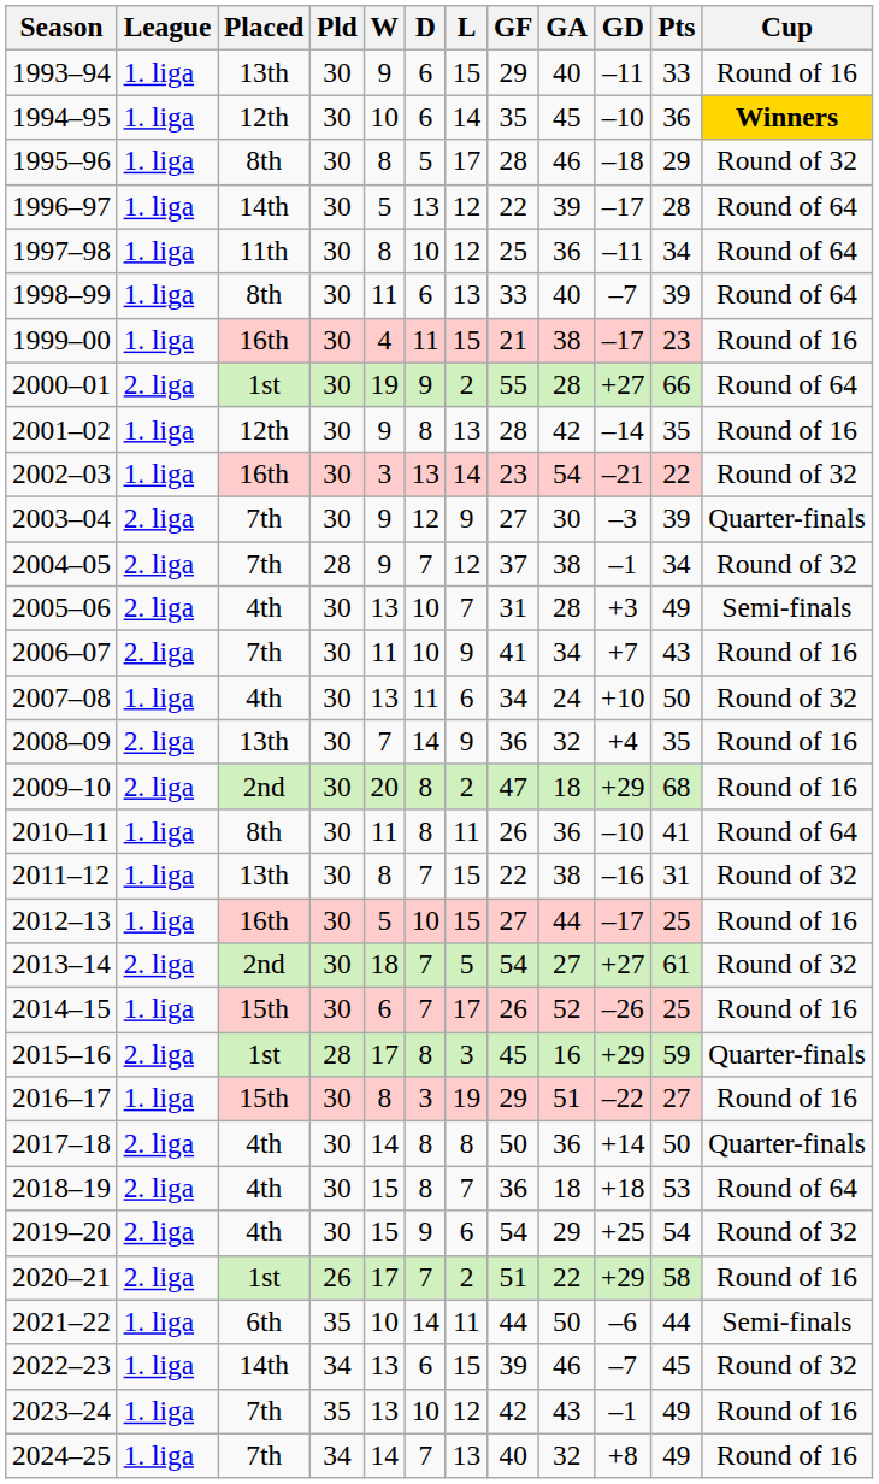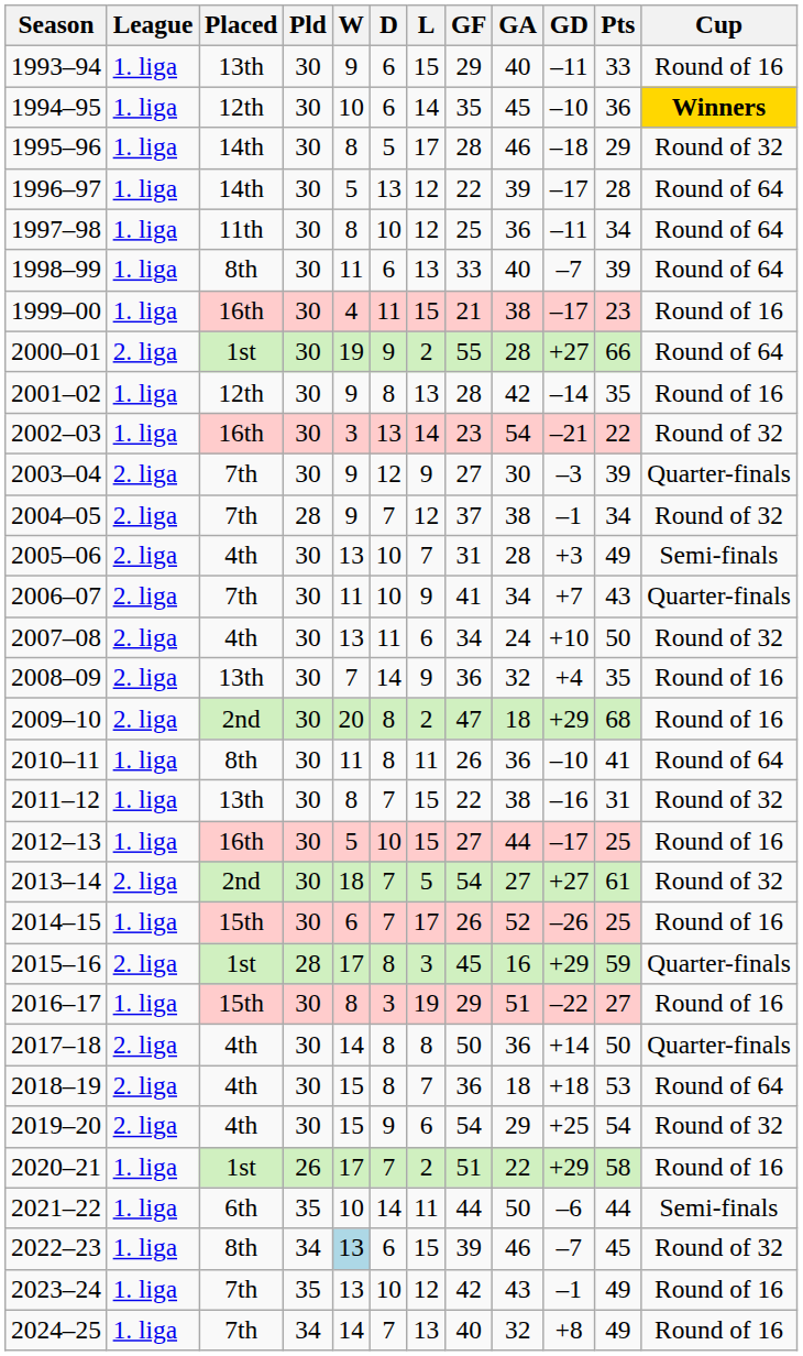1995–96 | Placed: 8th -> 14th
2006–07 | Cup: Round of 16 -> Quarter-finals
2007–08 | League: 1. liga -> 2. liga
2020–21 | League: 2. liga -> 1. liga
2022–23 | Placed: 14th -> 8th
2022–23 | W: no background -> lightblue background
